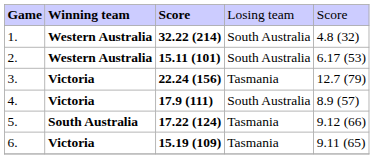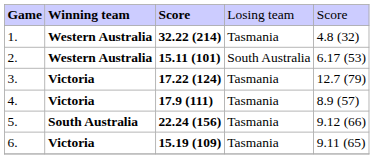1. | column 4: South Australia -> Tasmania
3. | column 3: 22.24 (156) -> 17.22 (124)
4. | column 4: South Australia -> Tasmania
5. | column 3: 17.22 (124) -> 22.24 (156)
